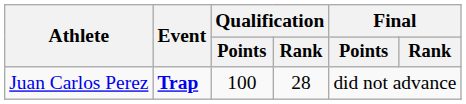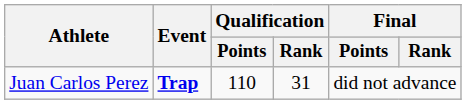Juan Carlos Perez | Qualification / Points: 100 -> 110
Juan Carlos Perez | Qualification / Rank: 28 -> 31
